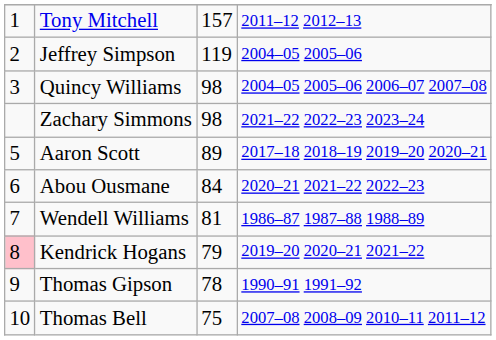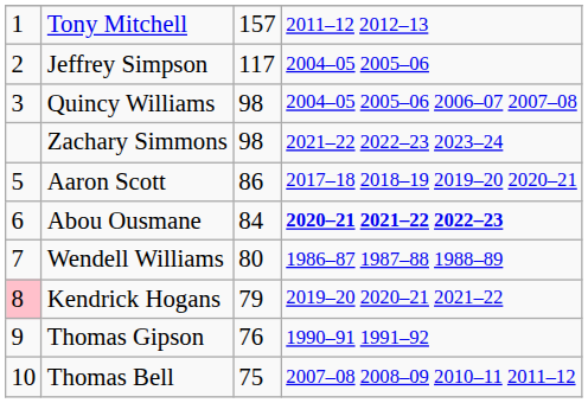Jeffrey Simpson | column 3: 119 -> 117
Aaron Scott | column 3: 89 -> 86
Abou Ousmane | column 4: normal -> bold
Wendell Williams | column 3: 81 -> 80
Thomas Gipson | column 3: 78 -> 76
